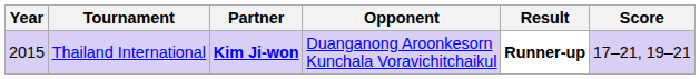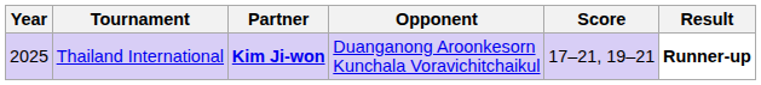columns swapped: Score <-> Result
Thailand International | Year: 2015 -> 2025
